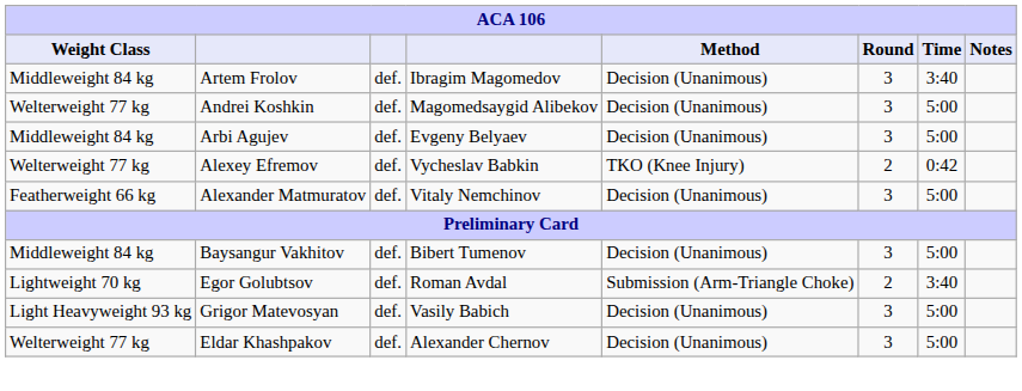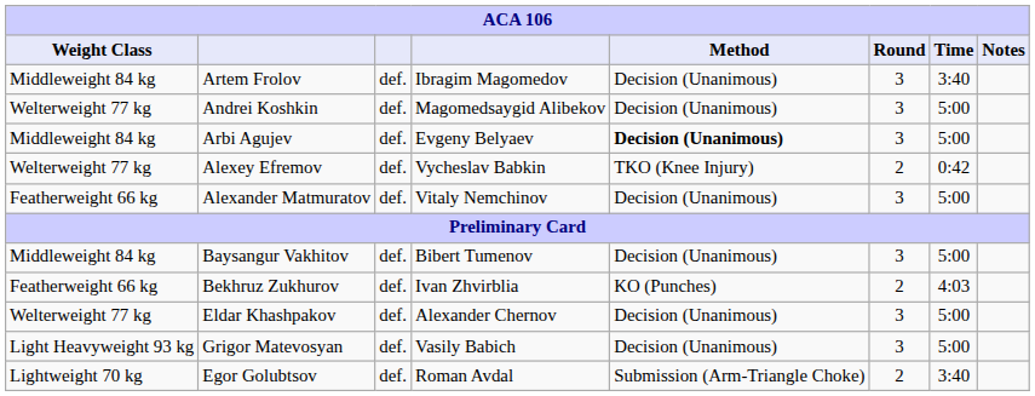Arbi Agujev | Method: normal -> bold
+ row: Featherweight 66 kg | Bekhruz Zukhurov | def. | Ivan Zhvirblia | KO (Punches) | 2 | 4:03
rows swapped: Egor Golubtsov <-> Eldar Khashpakov
